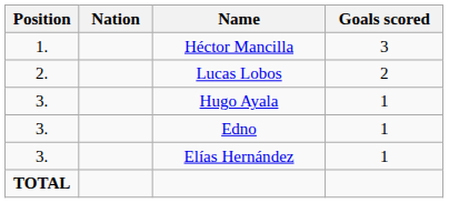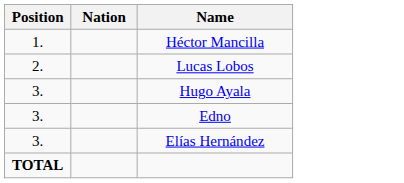- column: Goals scored | 3 | 2 | 1 | 1 | 1
